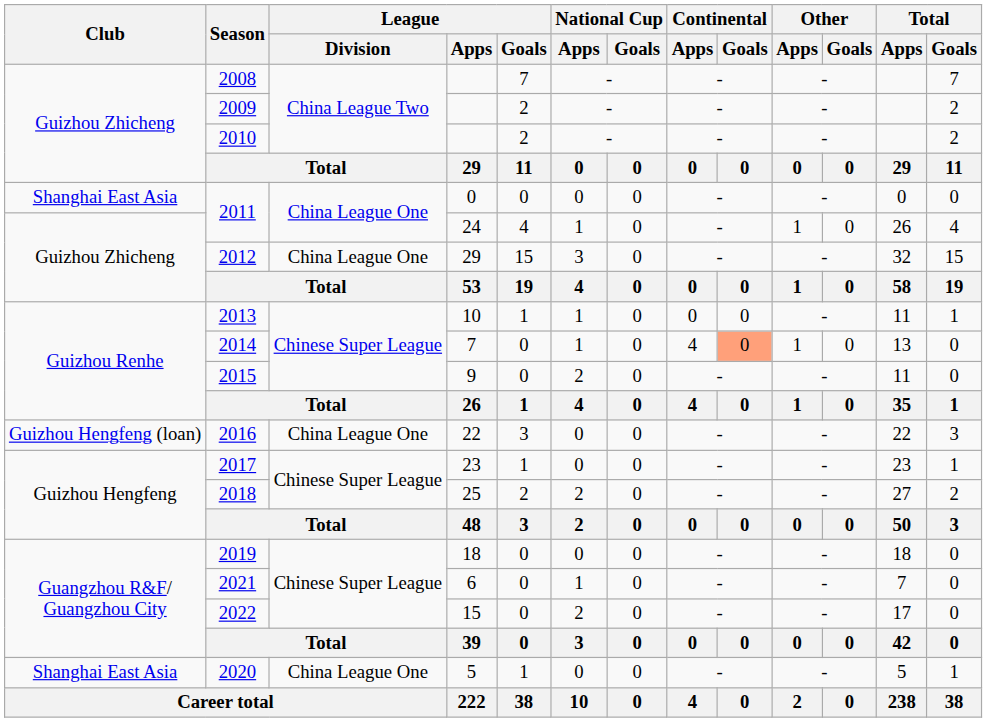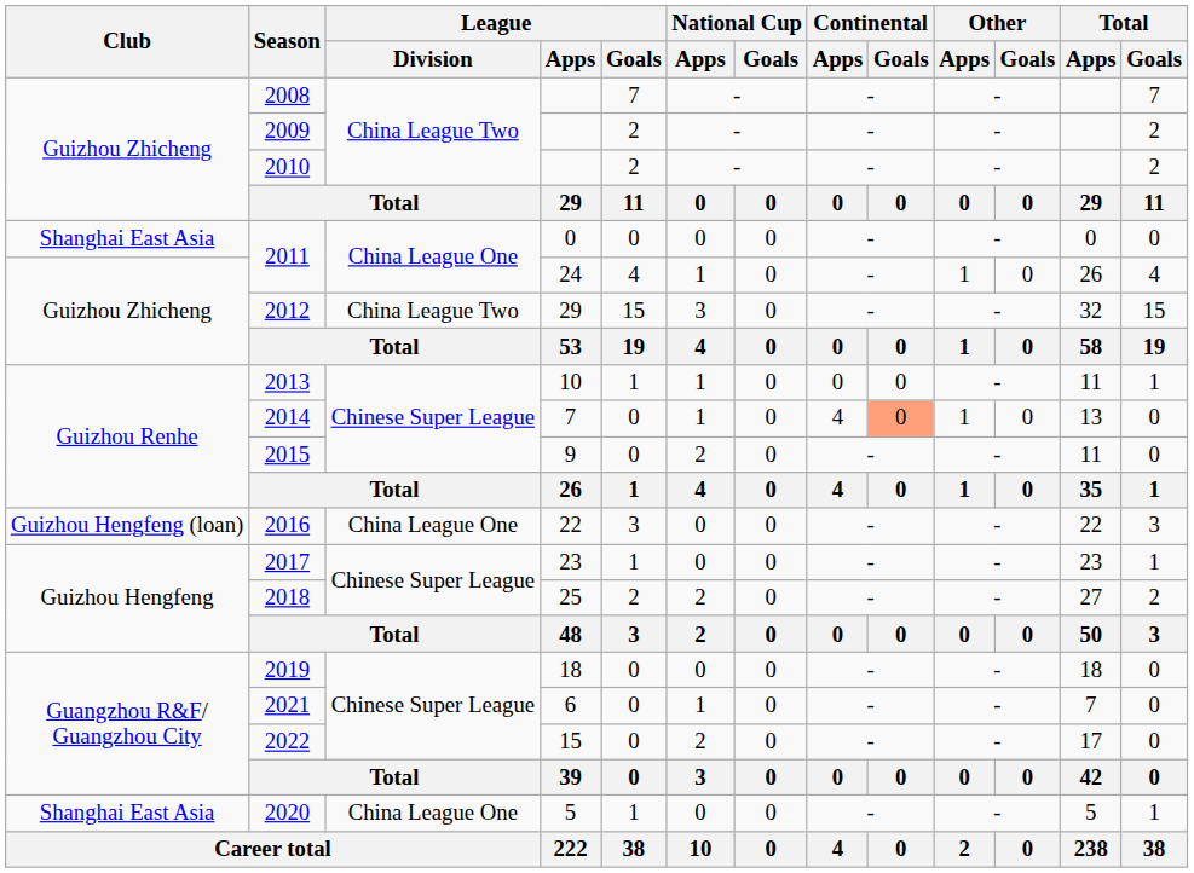2012 | League / Division: China League One -> China League Two
